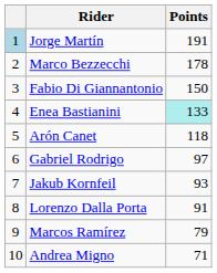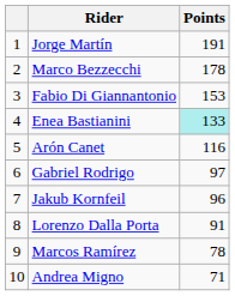Jorge Martín | column 1: lightblue background -> no background
Fabio Di Giannantonio | Points: 150 -> 153
Arón Canet | Points: 118 -> 116
Jakub Kornfeil | Points: 93 -> 96
Marcos Ramírez | Points: 79 -> 78
